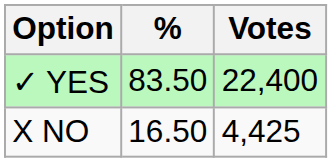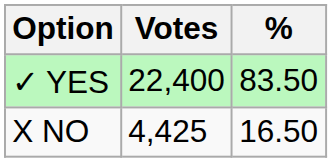columns swapped: Votes <-> %
